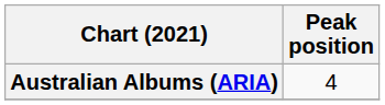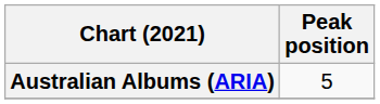Australian Albums (ARIA) | Peak position: 4 -> 5
